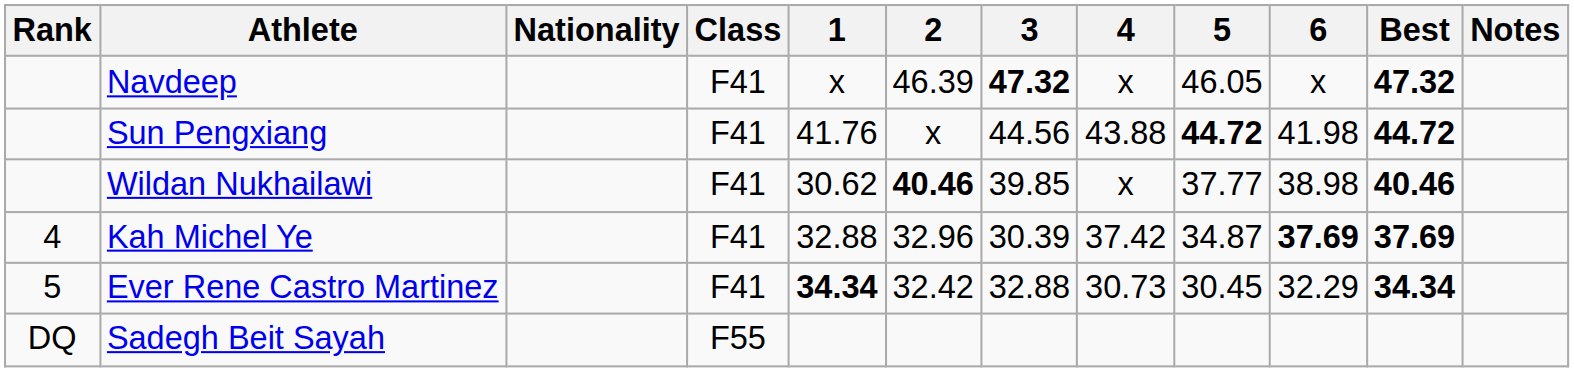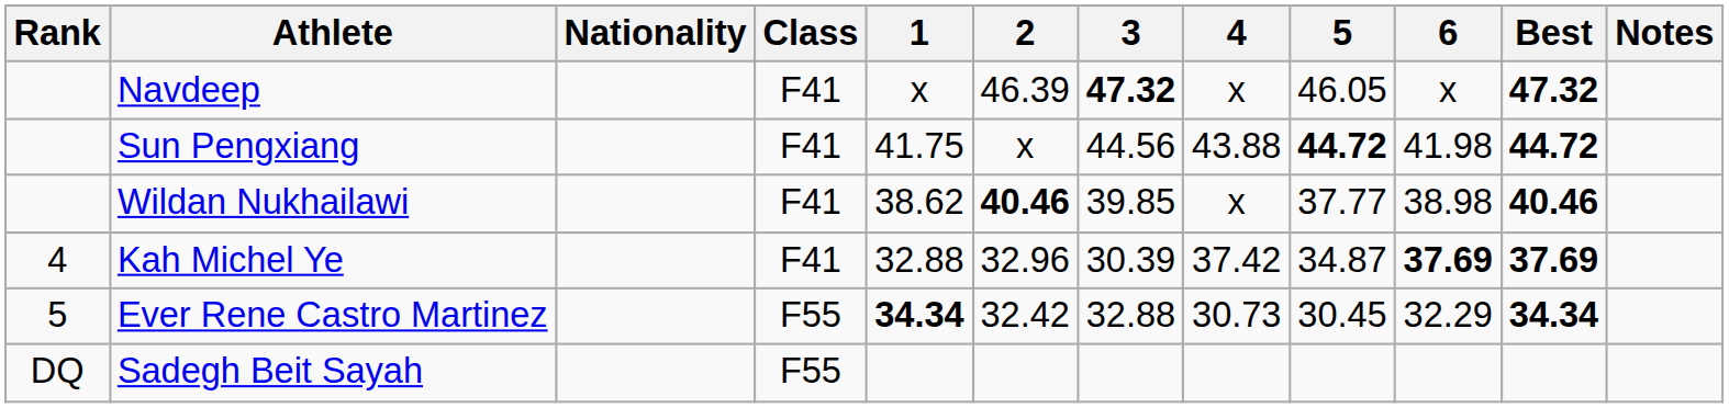Sun Pengxiang | 1: 41.76 -> 41.75
Wildan Nukhailawi | 1: 30.62 -> 38.62
Ever Rene Castro Martinez | Class: F41 -> F55
